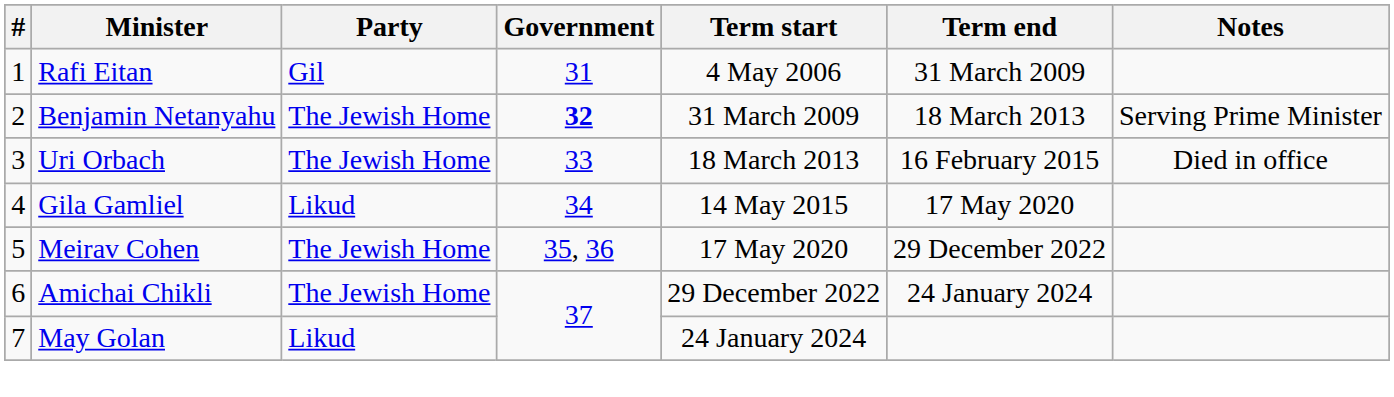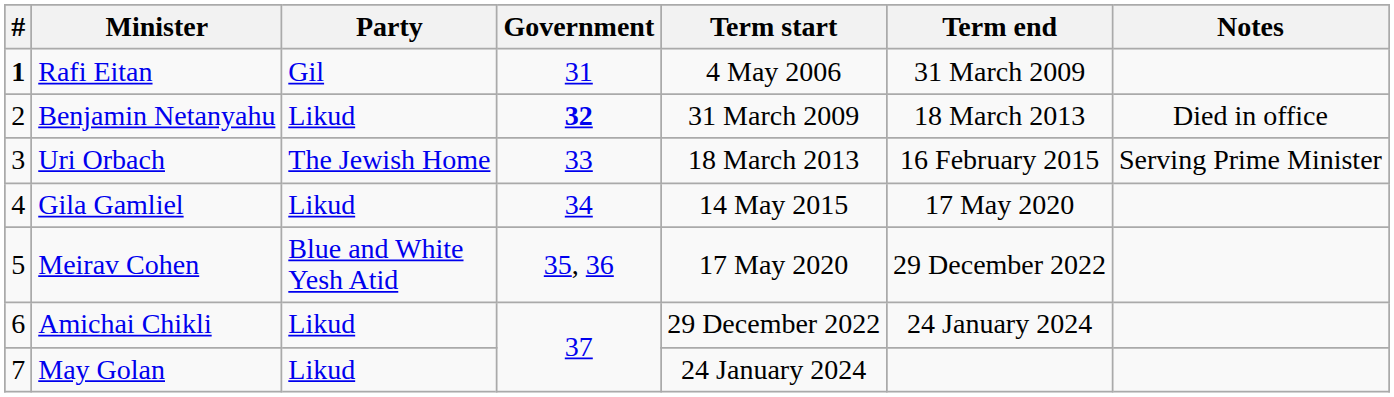Rafi Eitan | #: normal -> bold
Benjamin Netanyahu | Party: The Jewish Home -> Likud
Benjamin Netanyahu | Notes: Serving Prime Minister -> Died in office
Uri Orbach | Notes: Died in office -> Serving Prime Minister
Meirav Cohen | Party: The Jewish Home -> Blue and White Yesh Atid
Amichai Chikli | Party: The Jewish Home -> Likud
